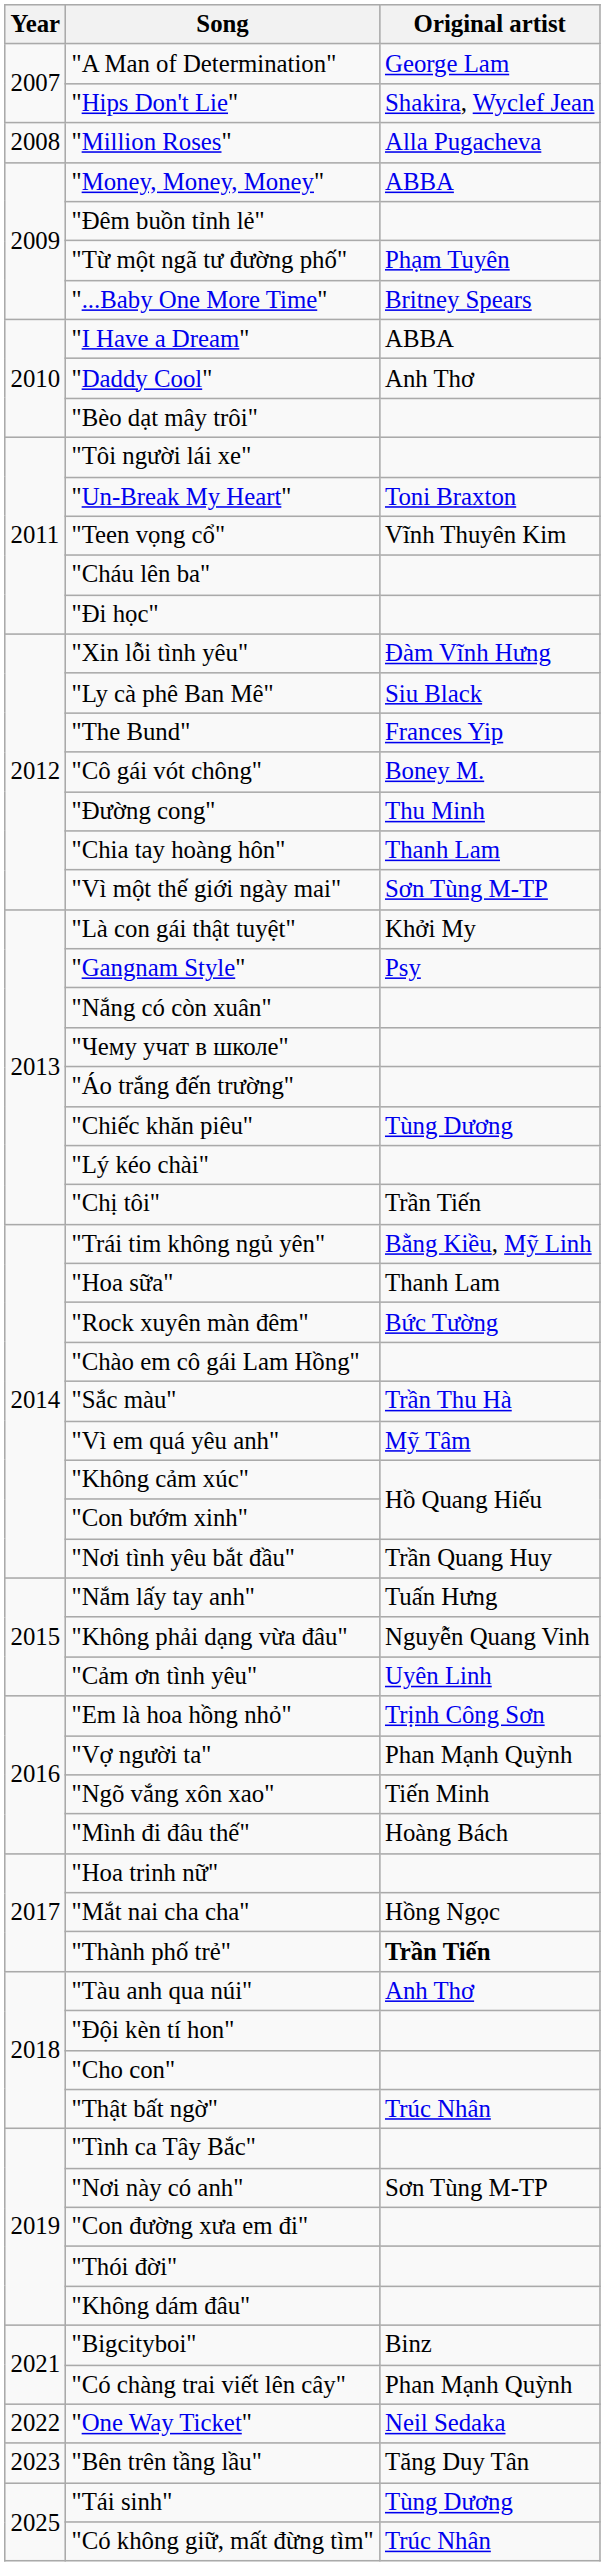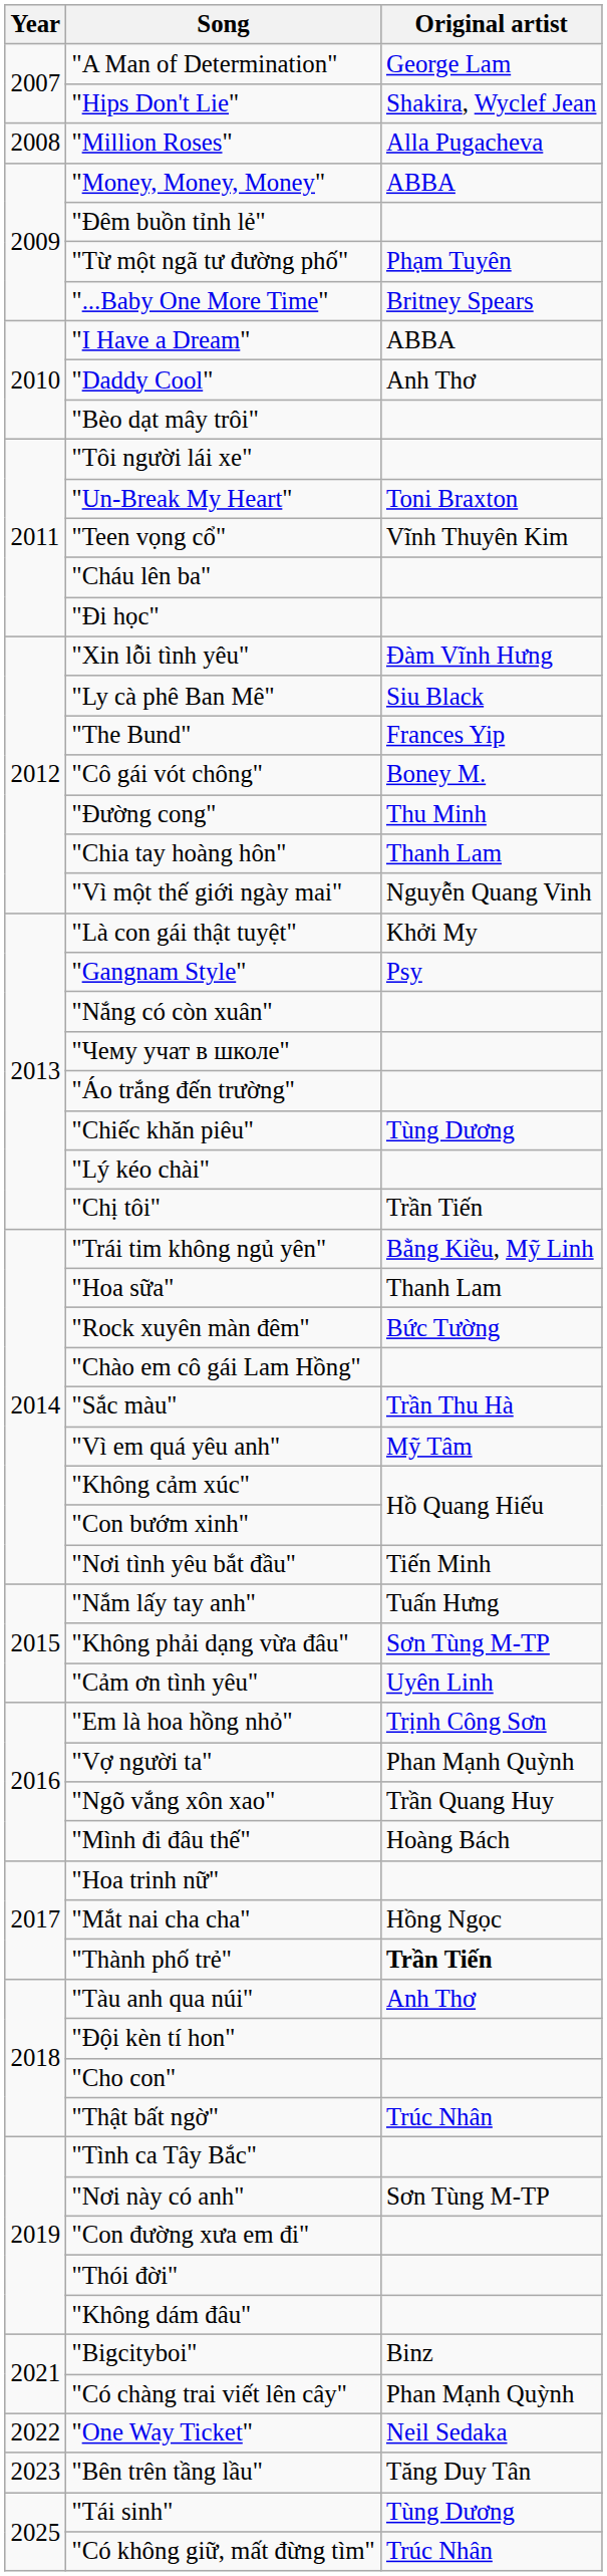"Vì một thế giới ngày mai" | Original artist: Sơn Tùng M-TP -> Nguyễn Quang Vinh
"Nơi tình yêu bắt đầu" | Original artist: Trần Quang Huy -> Tiến Minh
"Không phải dạng vừa đâu" | Original artist: Nguyễn Quang Vinh -> Sơn Tùng M-TP
"Ngõ vắng xôn xao" | Original artist: Tiến Minh -> Trần Quang Huy
